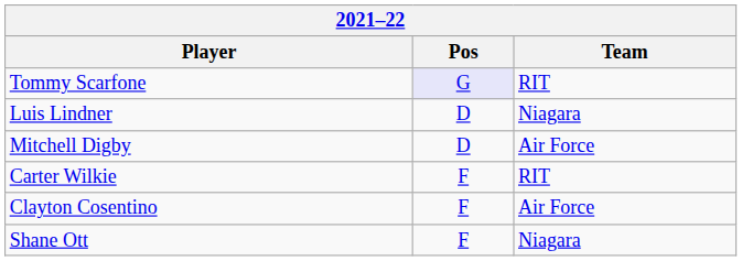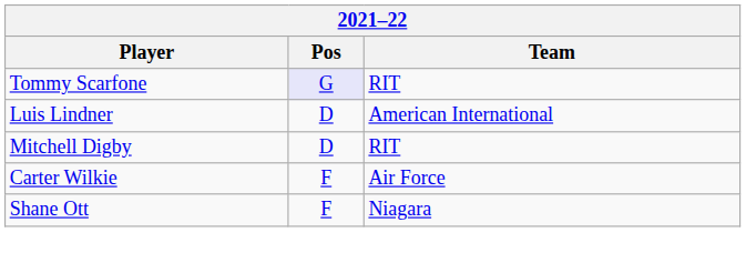Luis Lindner | Team: Niagara -> American International
Mitchell Digby | Team: Air Force -> RIT
Carter Wilkie | Team: RIT -> Air Force
- row: Clayton Cosentino | F | Air Force
